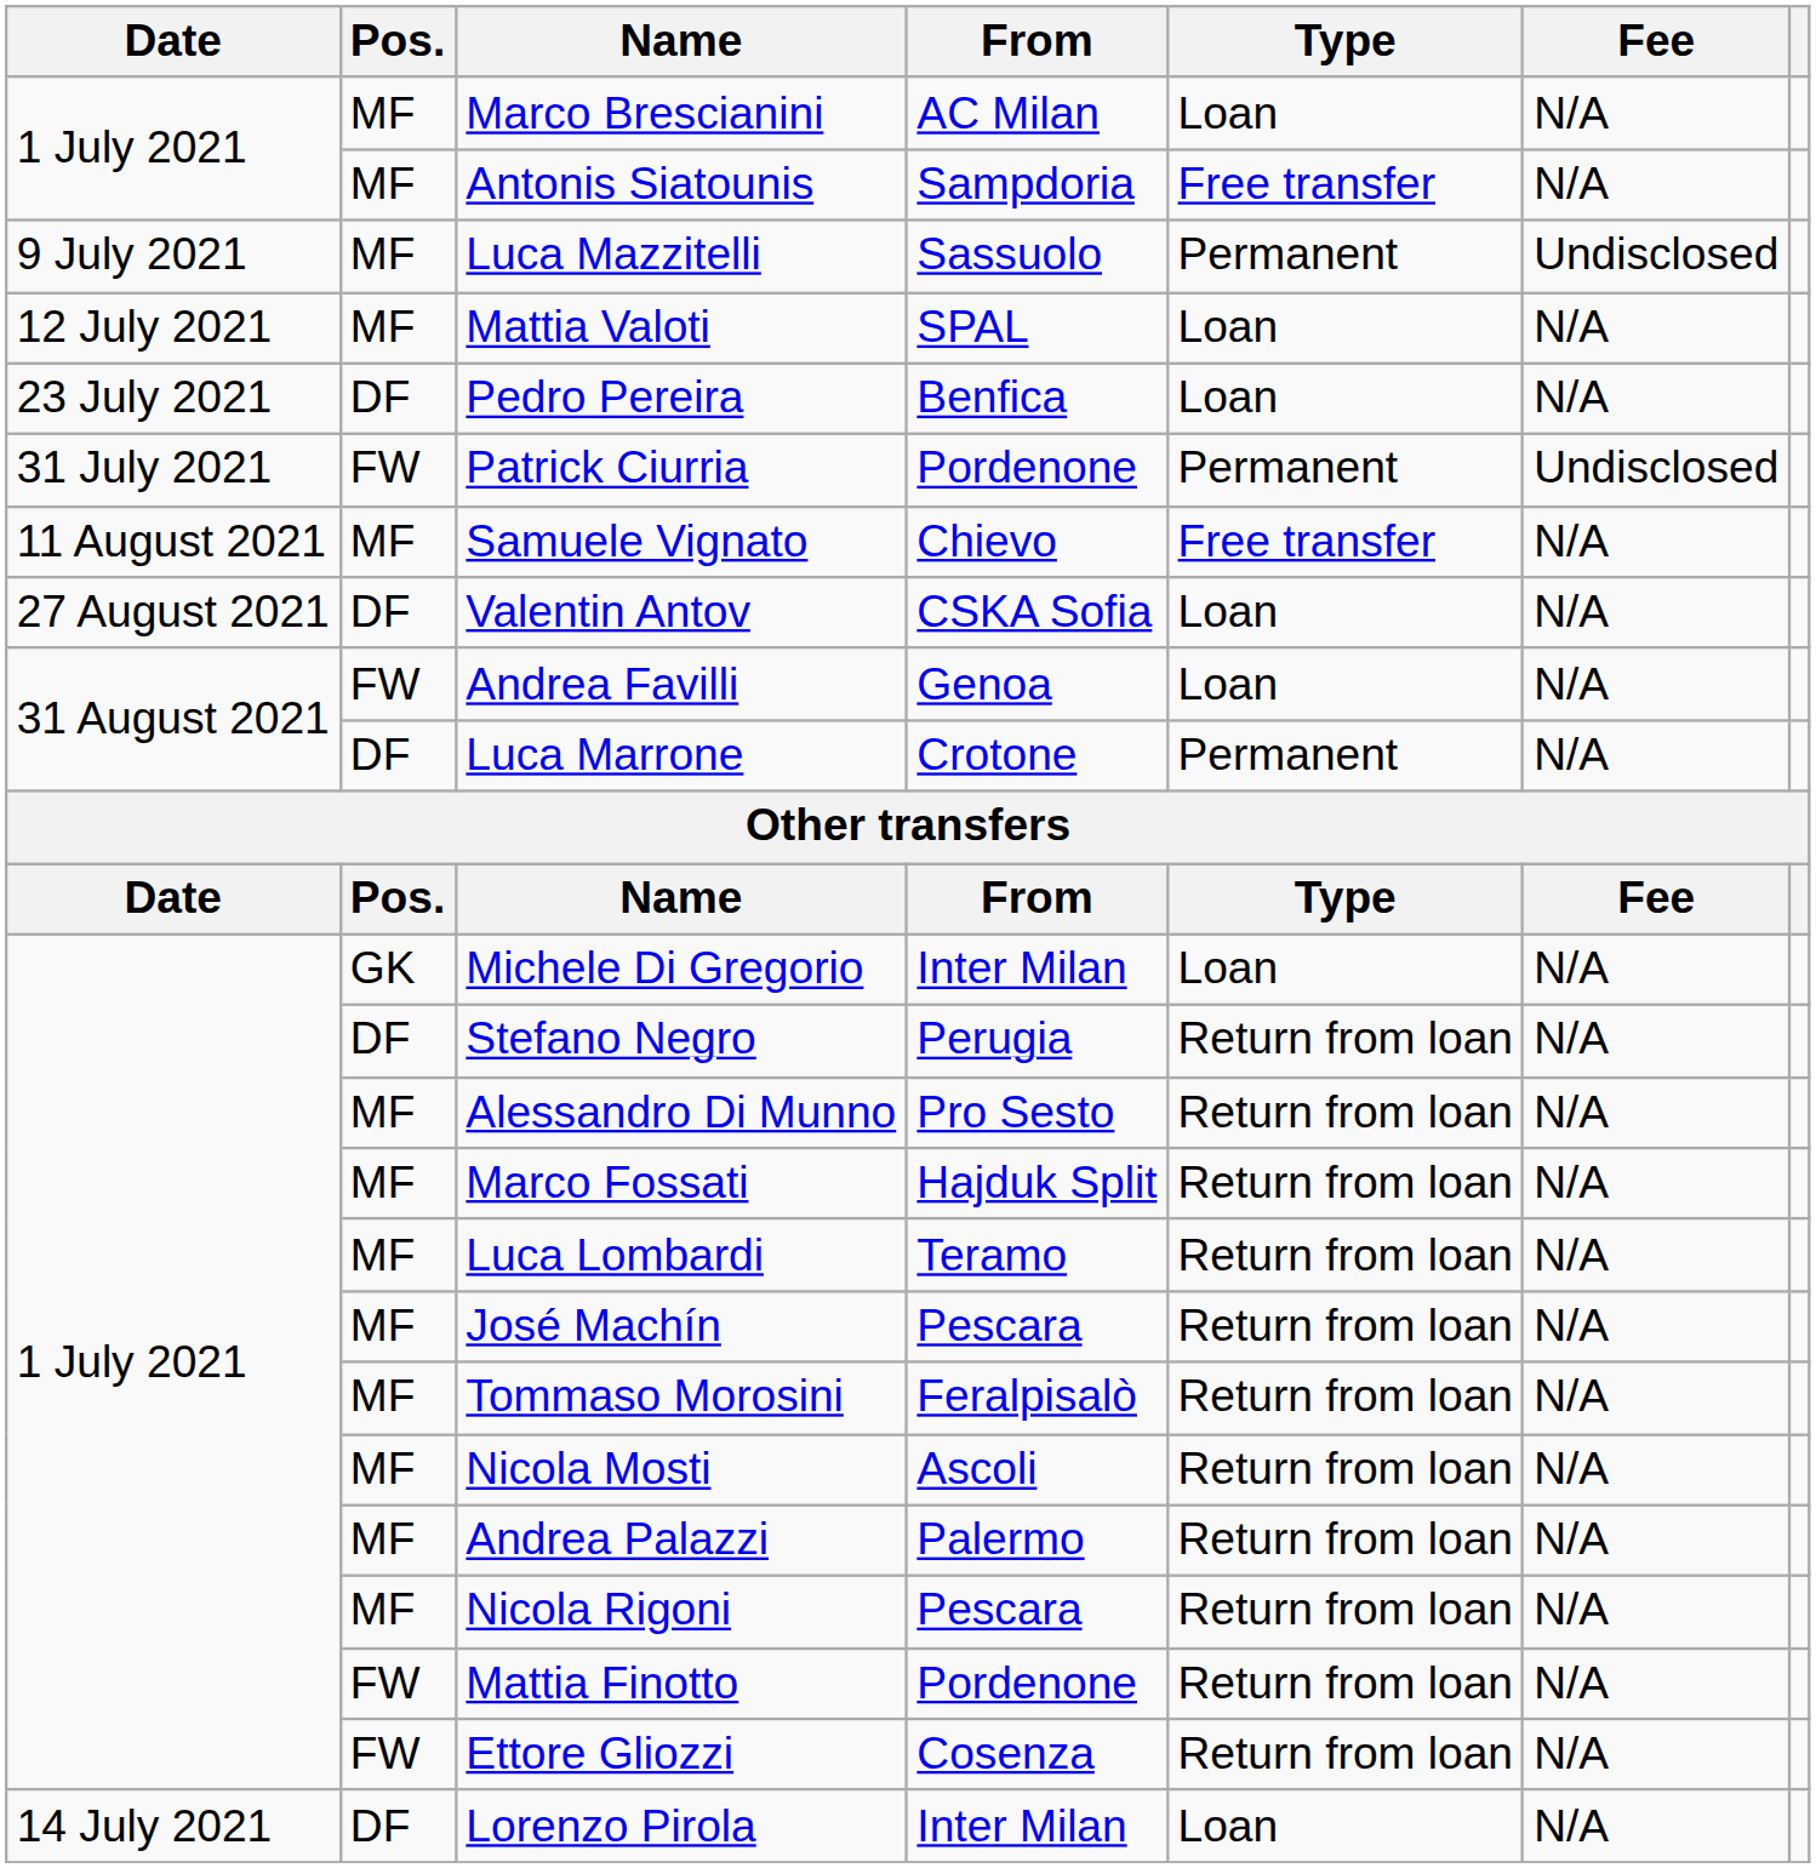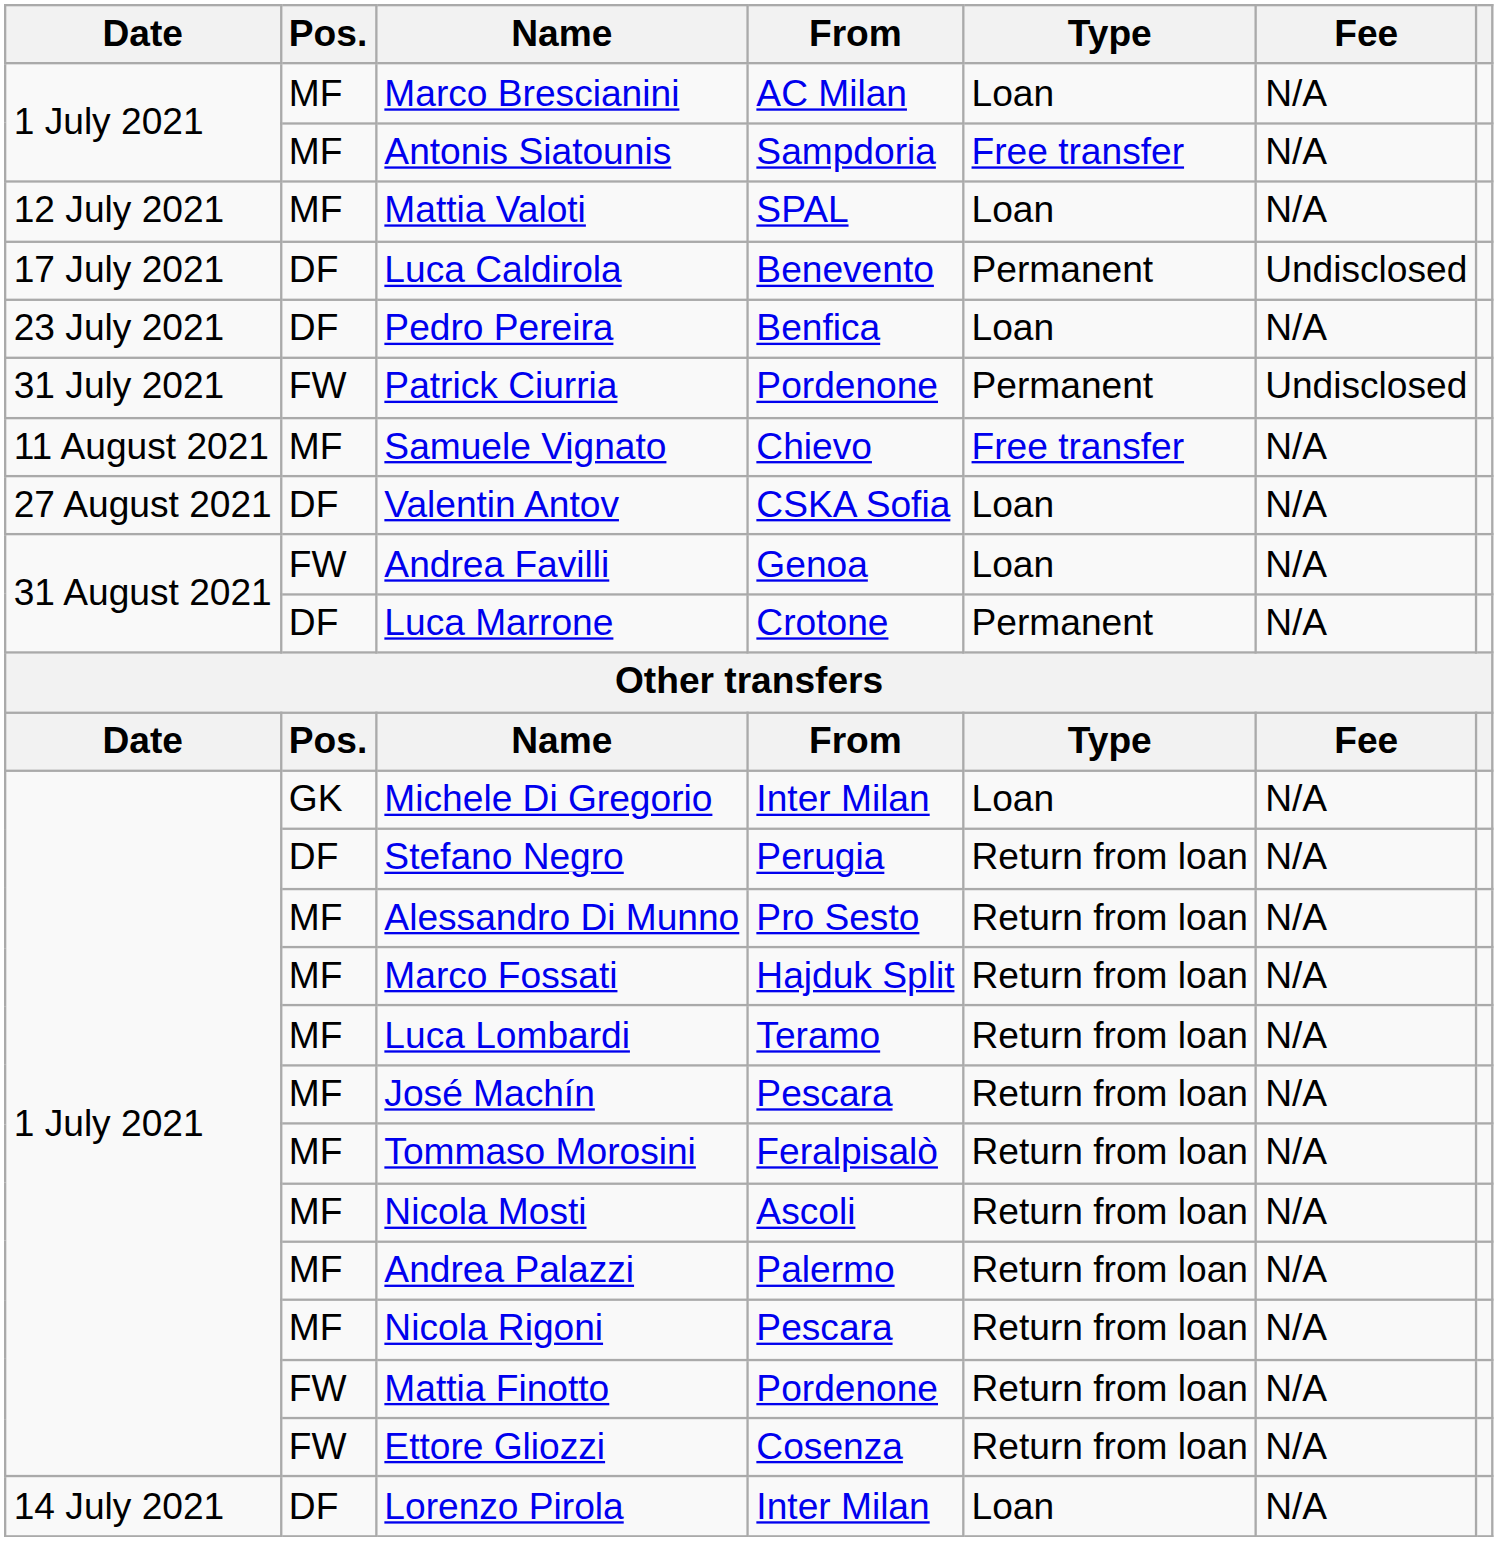- row: 9 July 2021 | MF | Luca Mazzitelli | Sassuolo | Permanent | Undisclosed
+ row: 17 July 2021 | DF | Luca Caldirola | Benevento | Permanent | Undisclosed
